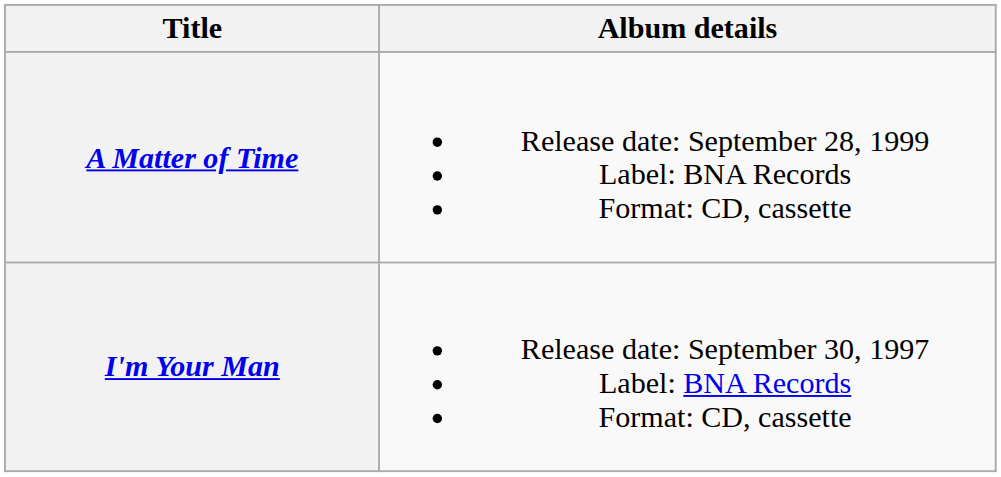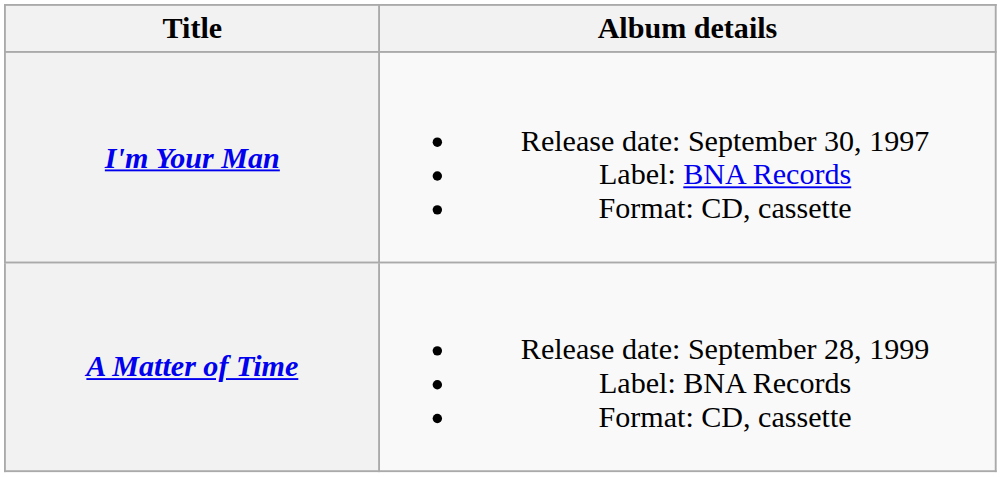rows swapped: I'm Your Man <-> A Matter of Time
